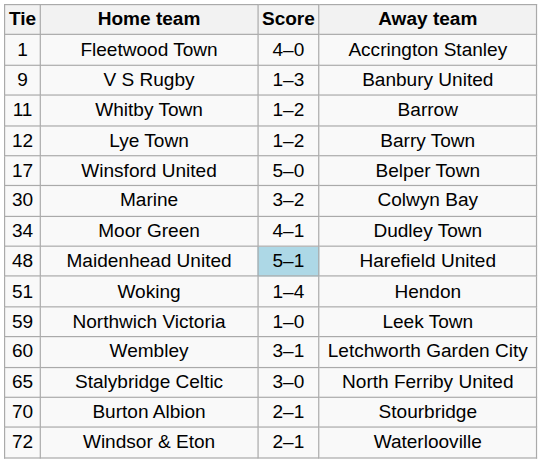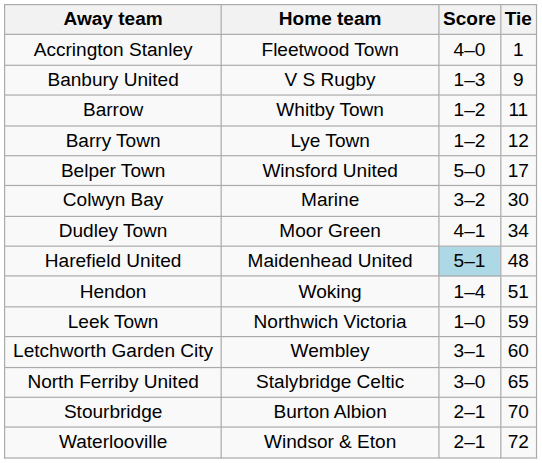columns swapped: Tie <-> Away team
